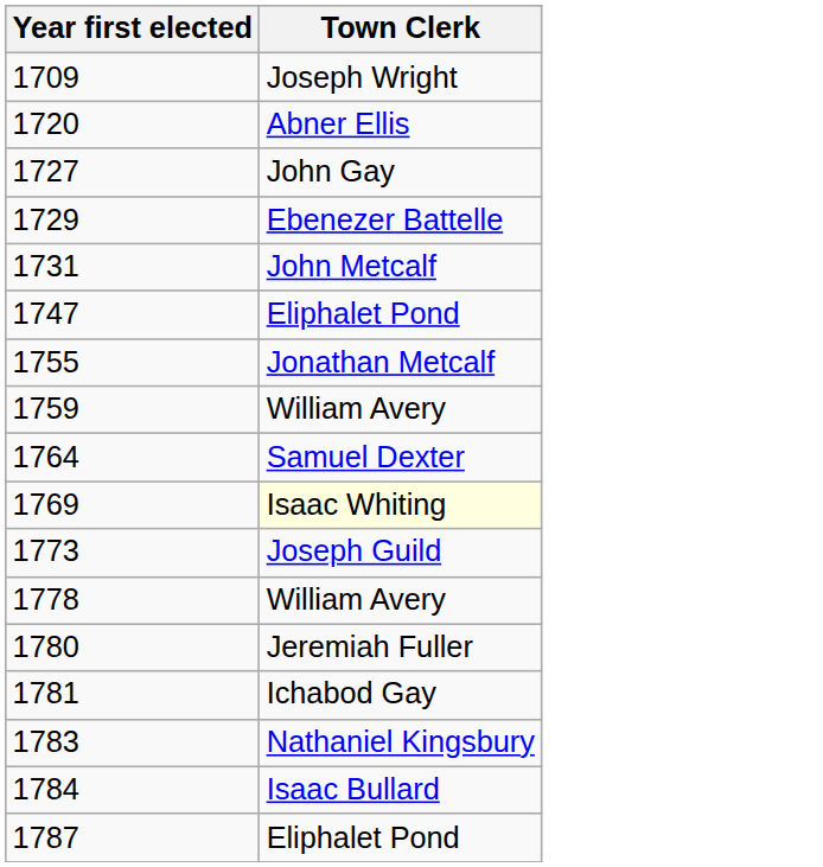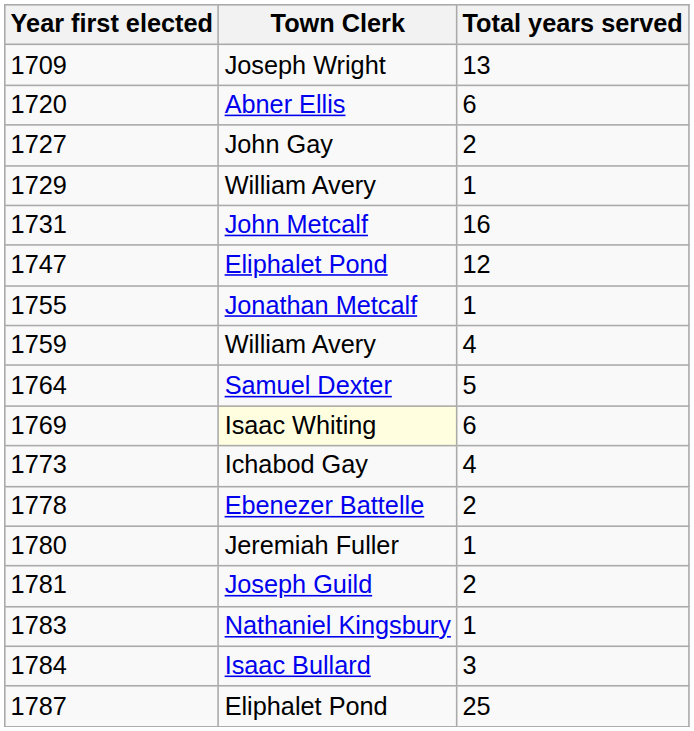+ column: Total years served | 13 | 6 | 2 | 1 | 16 | 12 | 1 | 4 | 5 | 6 | 4 | 2 | 1 | 2 | 1 | 3 | 25
1729 | Town Clerk: Ebenezer Battelle -> William Avery
1773 | Town Clerk: Joseph Guild -> Ichabod Gay
1778 | Town Clerk: William Avery -> Ebenezer Battelle
1781 | Town Clerk: Ichabod Gay -> Joseph Guild
